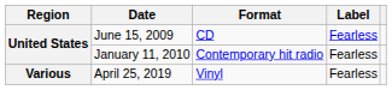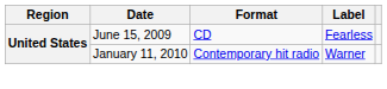January 11, 2010 | Label: Fearless -> Warner
- row: Various | April 25, 2019 | Vinyl | Fearless
